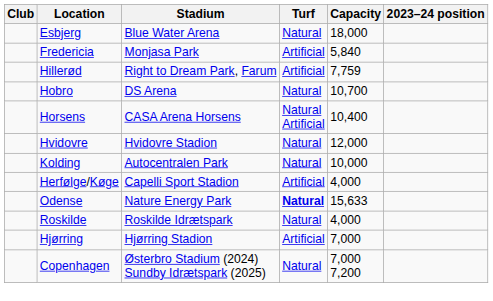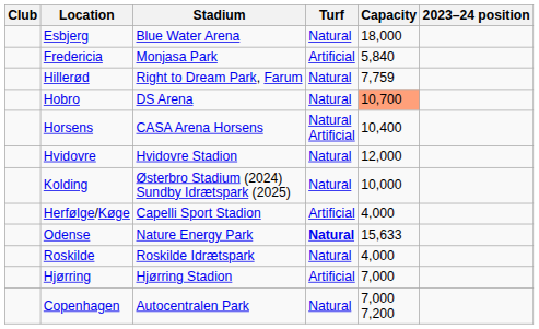Hillerød | Turf: Artificial -> Natural
Hobro | Capacity: no background -> lightsalmon background
Kolding | Stadium: Autocentralen Park -> Østerbro Stadium (2024) Sundby Idrætspark (2025)
Copenhagen | Stadium: Østerbro Stadium (2024) Sundby Idrætspark (2025) -> Autocentralen Park
